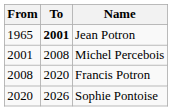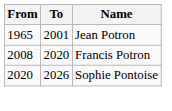Jean Potron | To: bold -> normal
- row: 2001 | 2008 | Michel Percebois
